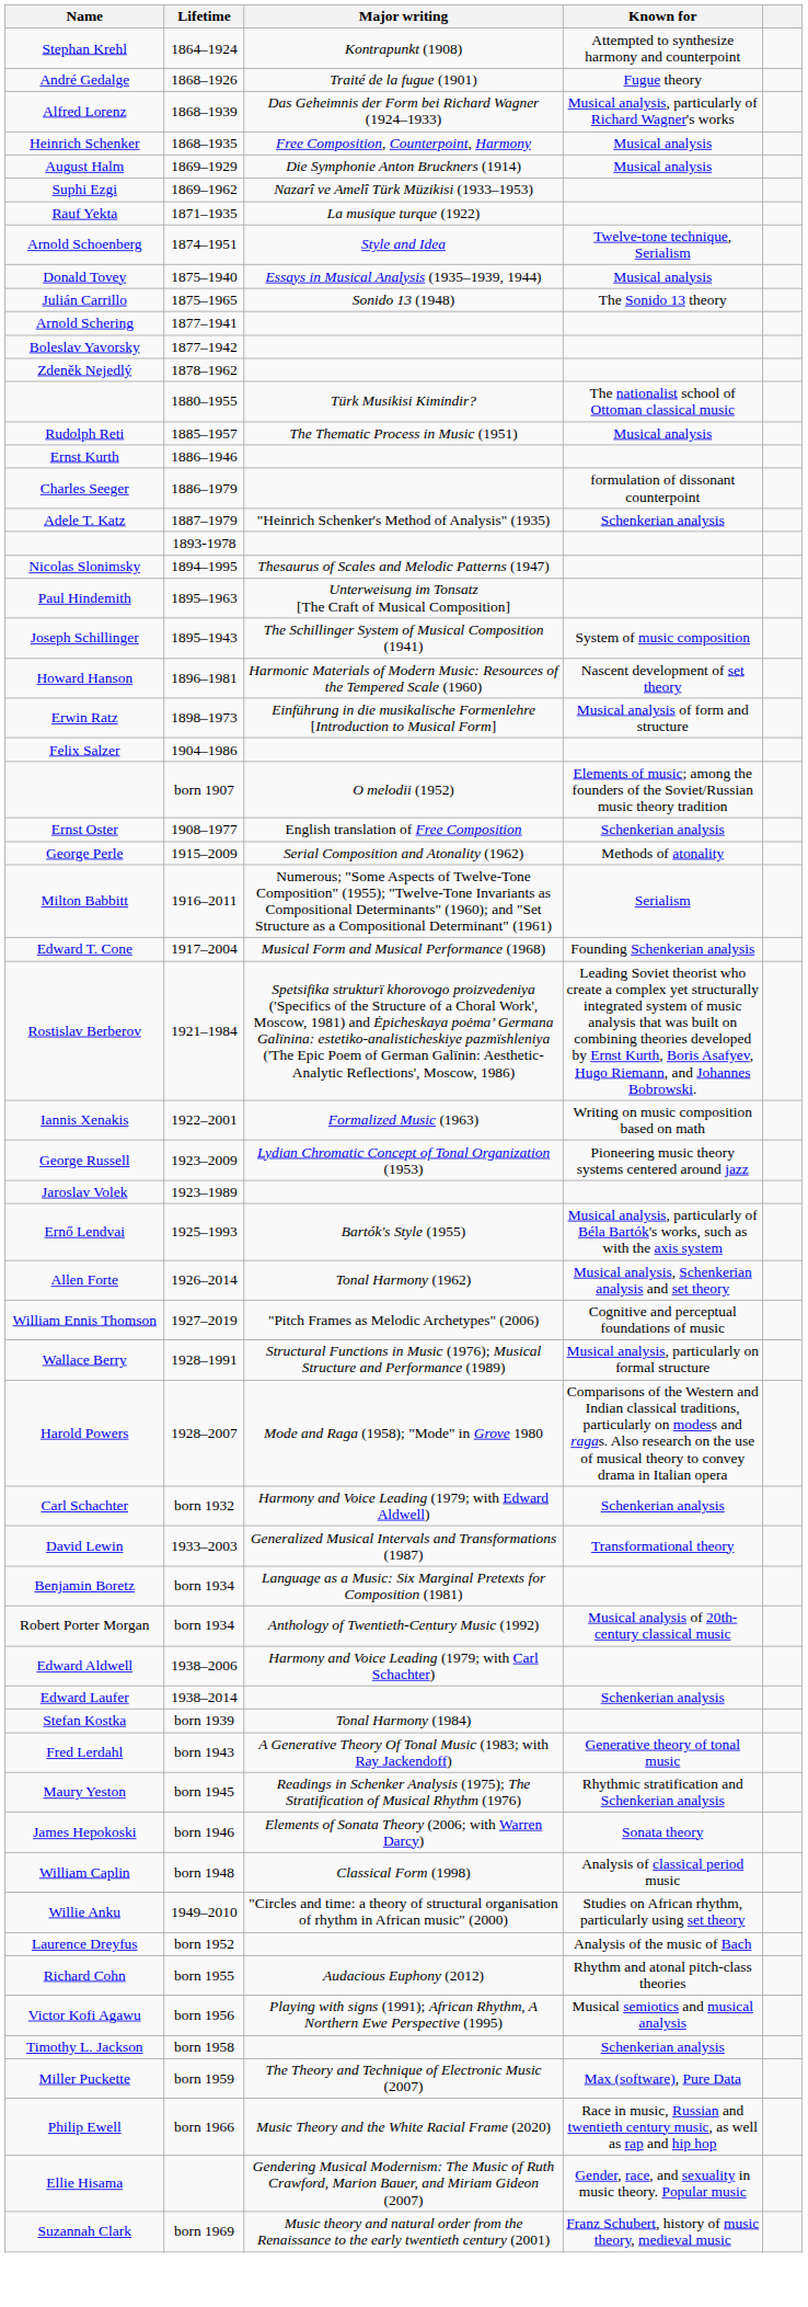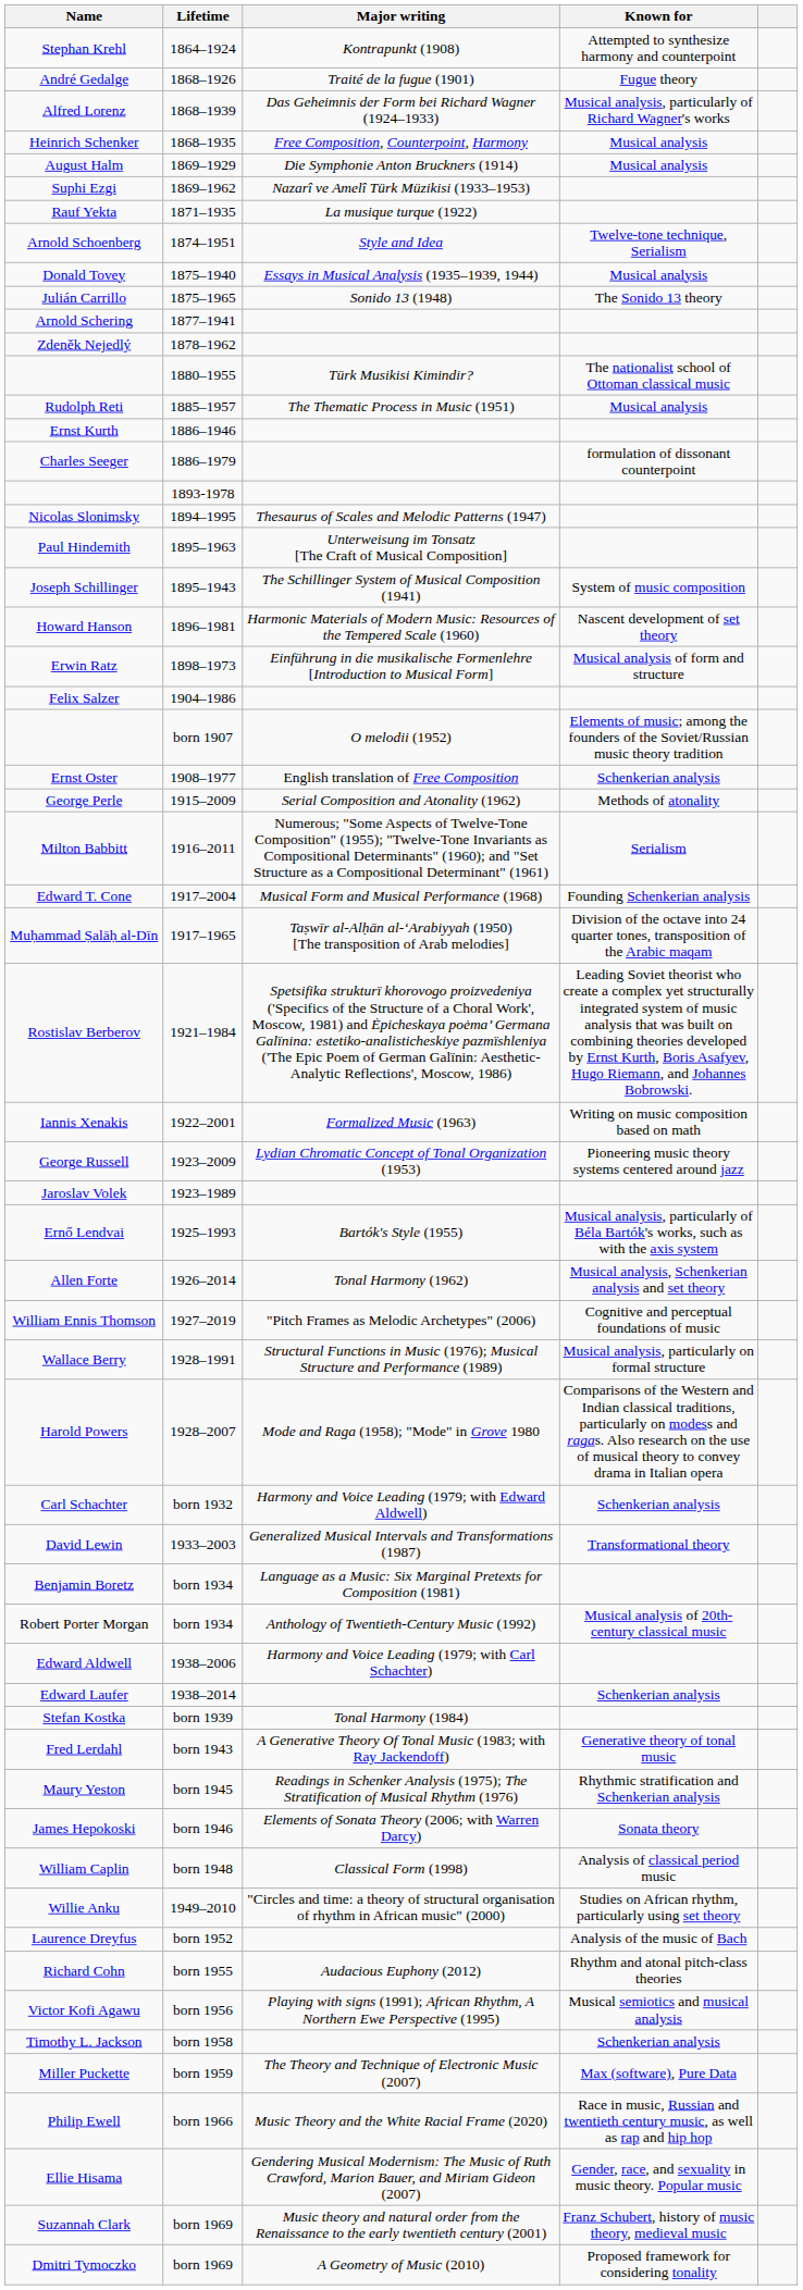- row: Boleslav Yavorsky | 1877–1942
- row: Adele T. Katz | 1887–1979 | "Heinrich Schenker's Method of Analysis" (1935) | Schenkerian analysis
+ row: Muḥammad Ṣalāḥ al-Dīn | 1917–1965 | Taṣwīr al-Alḥān al-‘Arabiyyah (1950) [The transposition of Arab melodies] | Division of the octave into 24 quarter tones, transposition of the Arabic maqam
+ row: Dmitri Tymoczko | born 1969 | A Geometry of Music (2010) | Proposed framework for considering tonality
